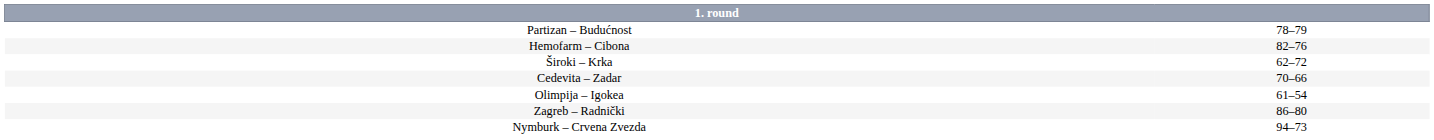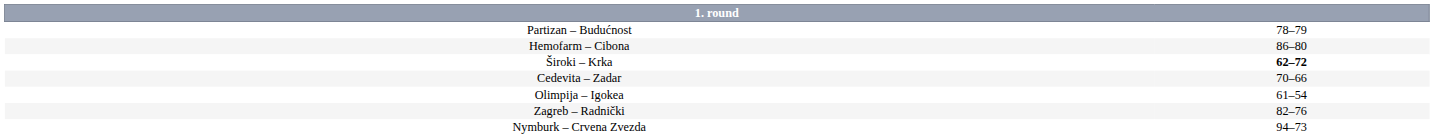Hemofarm – Cibona | column 2: 82–76 -> 86–80
Široki – Krka | column 2: normal -> bold
Zagreb – Radnički | column 2: 86–80 -> 82–76
